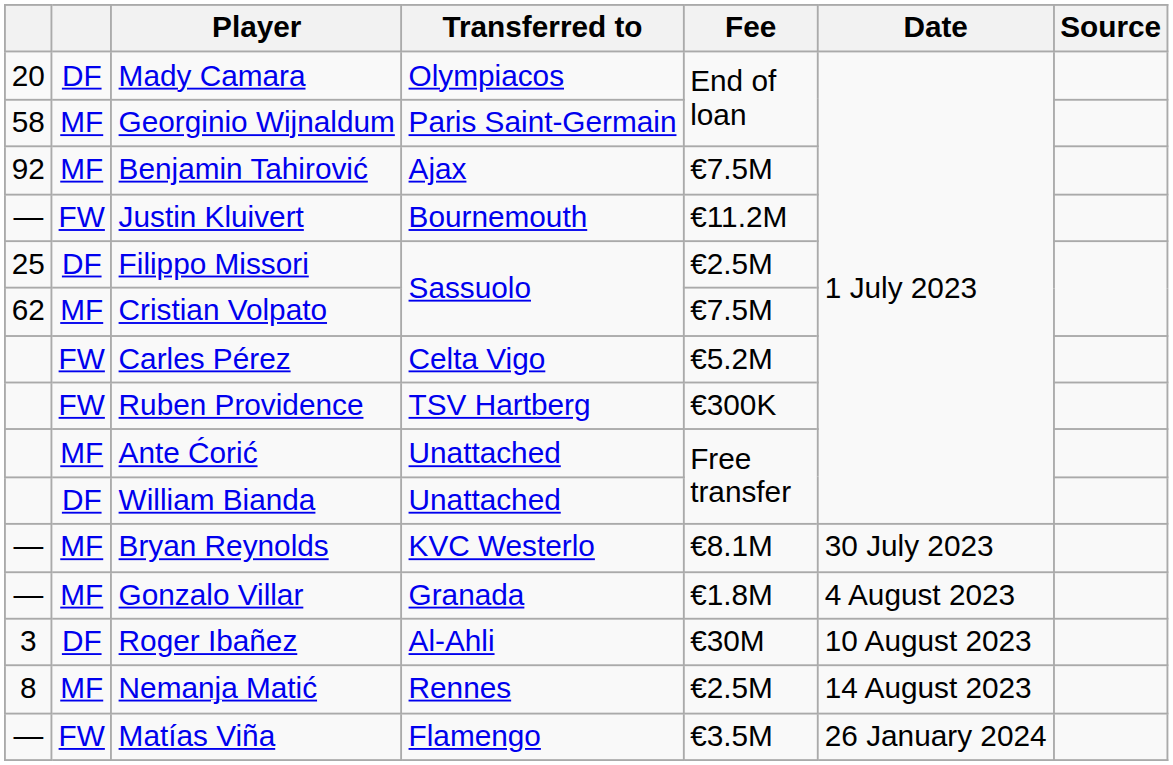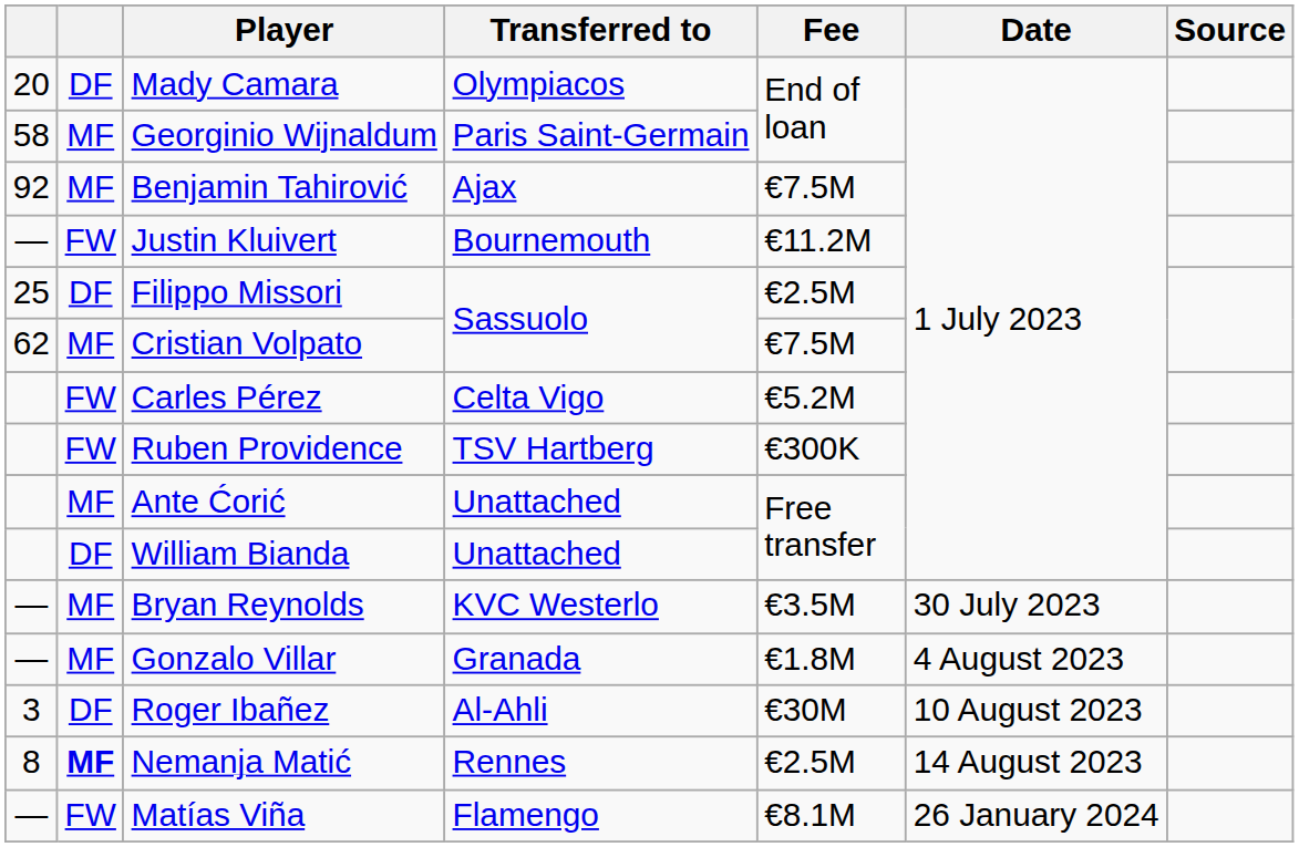Bryan Reynolds | Fee: €8.1M -> €3.5M
Nemanja Matić | column 2: normal -> bold
Matías Viña | Fee: €3.5M -> €8.1M
